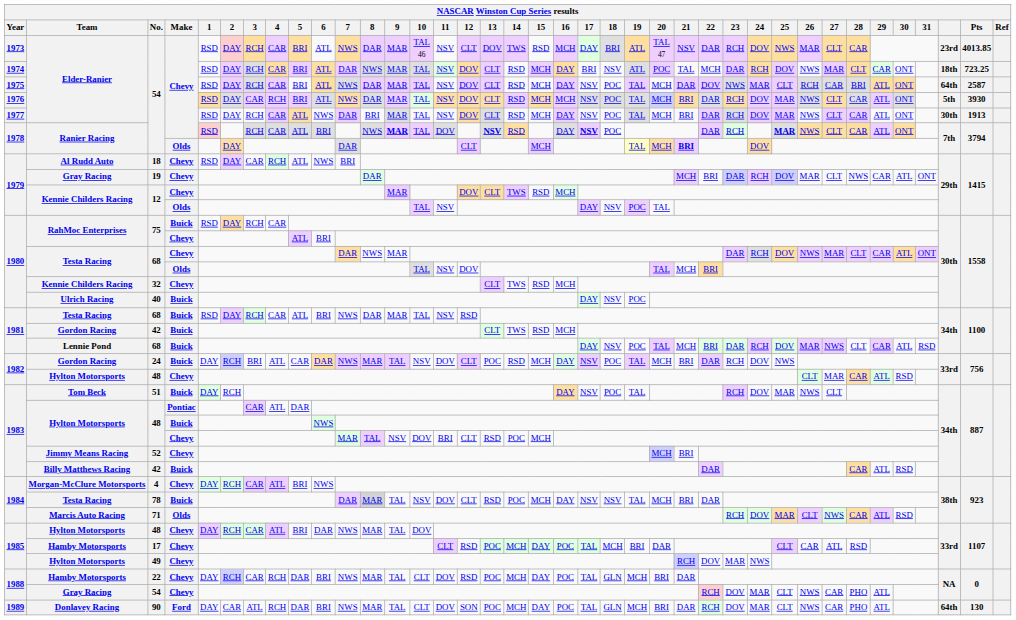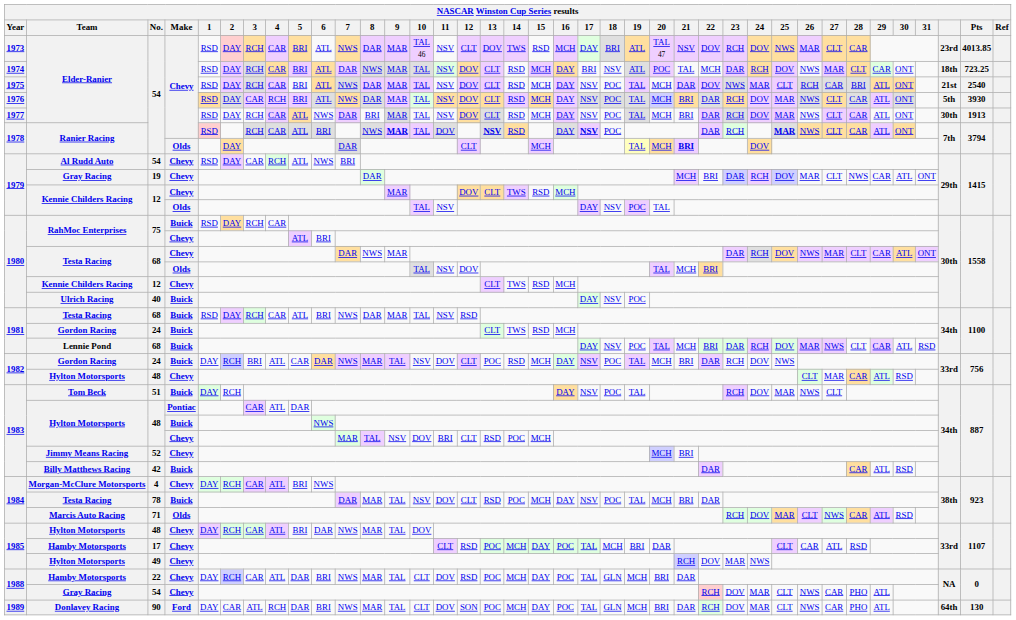1973 / Elder-Ranier | 22: DAR -> DOV
1975 / Elder-Ranier | column 36: 64th -> 21st
1975 / Elder-Ranier | Pts: 2587 -> 2540
1976 / Elder-Ranier | 16: MCH -> DAY
Al Rudd Auto | No.: 18 -> 54
1980 / Kennie Childers Racing | No.: 32 -> 12
1981 / Gordon Racing | No.: 42 -> 24
1984 / Testa Racing | 8: lightgrey background -> no background
1984 / Testa Racing | 18: NSV -> POC
1988 / Hamby Motorsports | 4: RCH -> ATL
